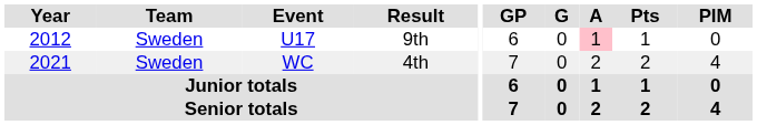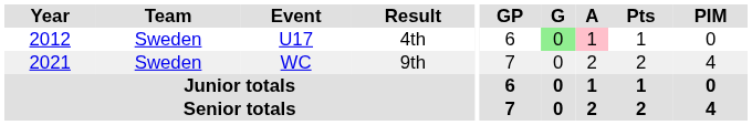U17 | Result: 9th -> 4th
U17 | G: no background -> lightgreen background
WC | Result: 4th -> 9th
